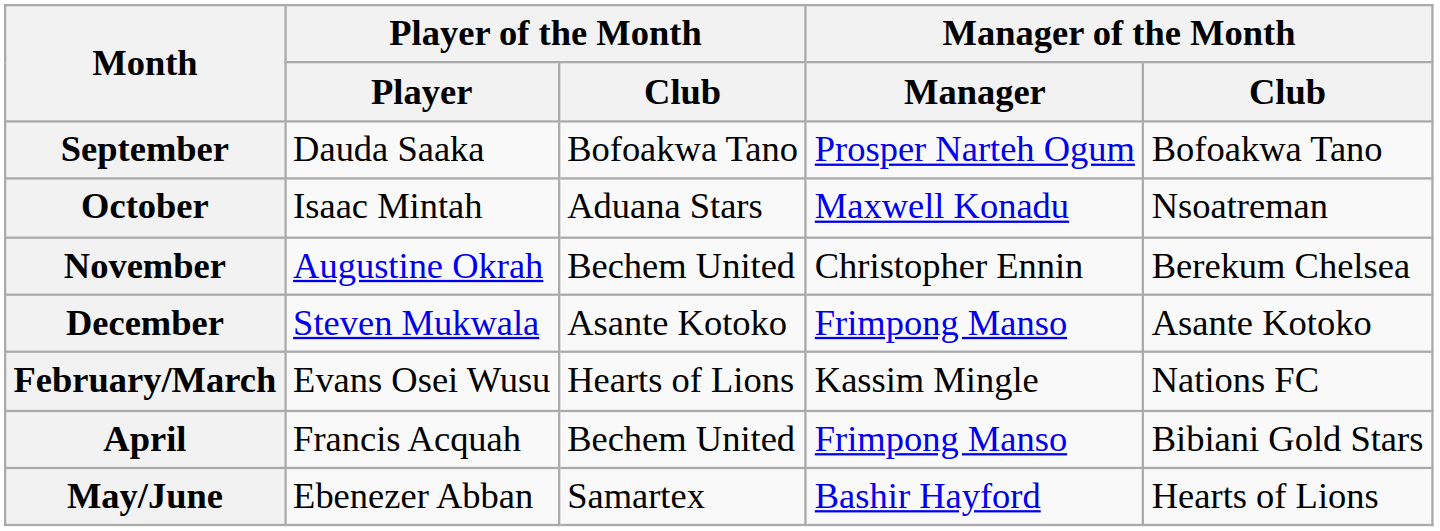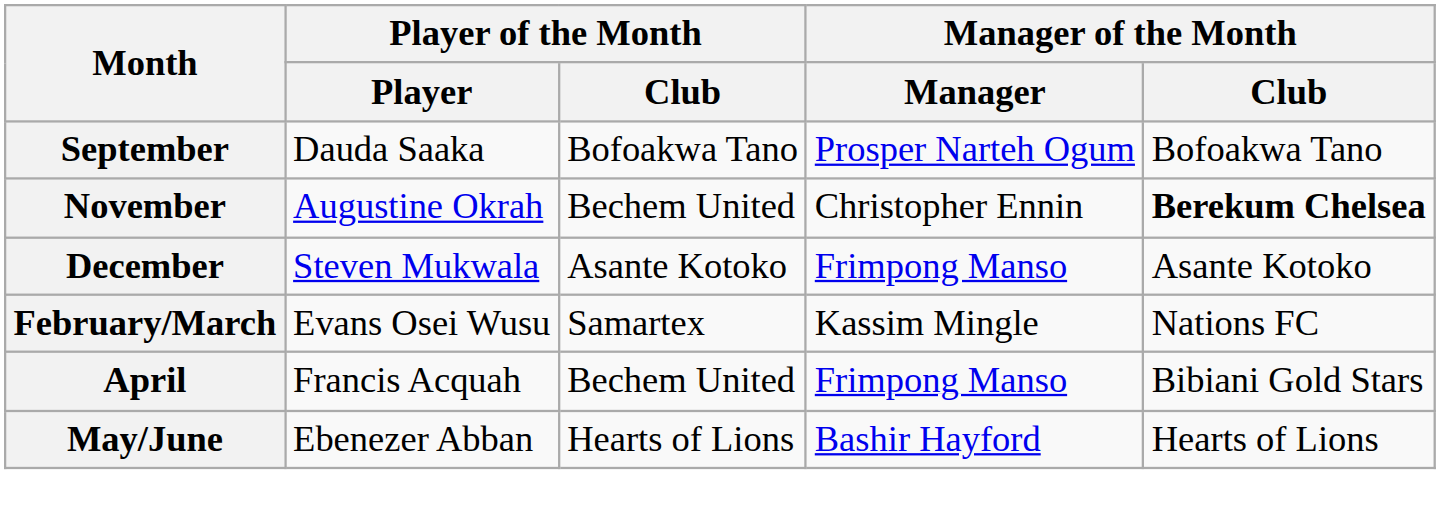- row: October | Isaac Mintah | Aduana Stars | Maxwell Konadu | Nsoatreman
November | Manager of the Month / Club: normal -> bold
February/March | Player of the Month / Club: Hearts of Lions -> Samartex
May/June | Player of the Month / Club: Samartex -> Hearts of Lions
